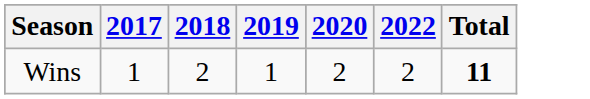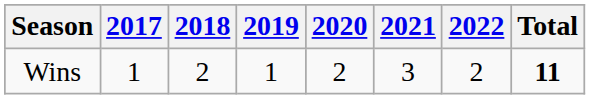+ column: 2021 | 3
